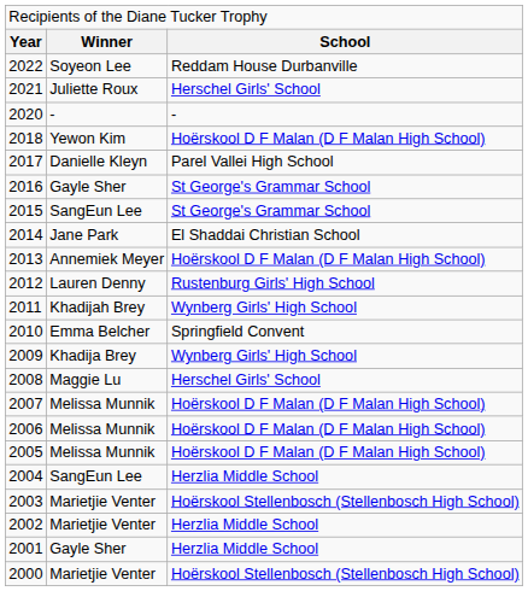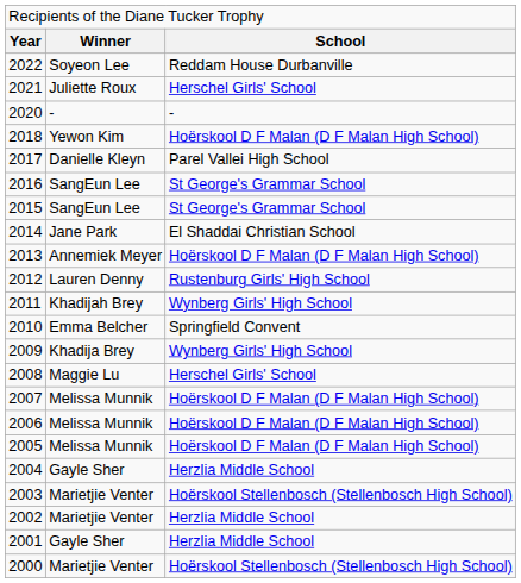2016 | column 2: Gayle Sher -> SangEun Lee
2004 | column 2: SangEun Lee -> Gayle Sher
